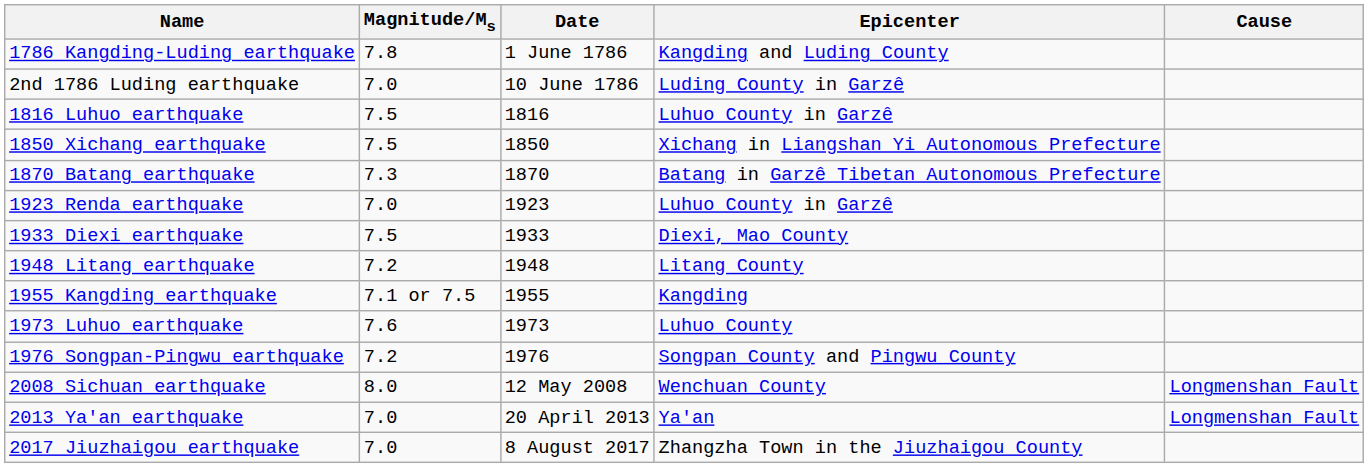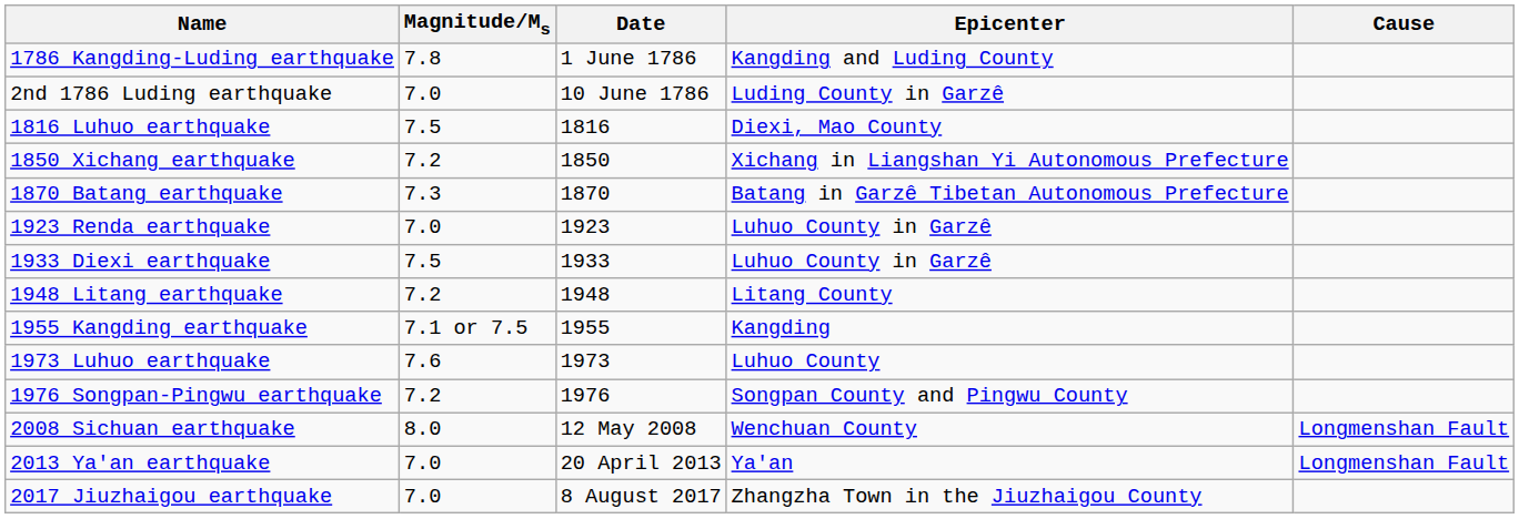1816 Luhuo earthquake | Epicenter: Luhuo County in Garzê -> Diexi, Mao County
1850 Xichang earthquake | Magnitude/Ms: 7.5 -> 7.2
1933 Diexi earthquake | Epicenter: Diexi, Mao County -> Luhuo County in Garzê
